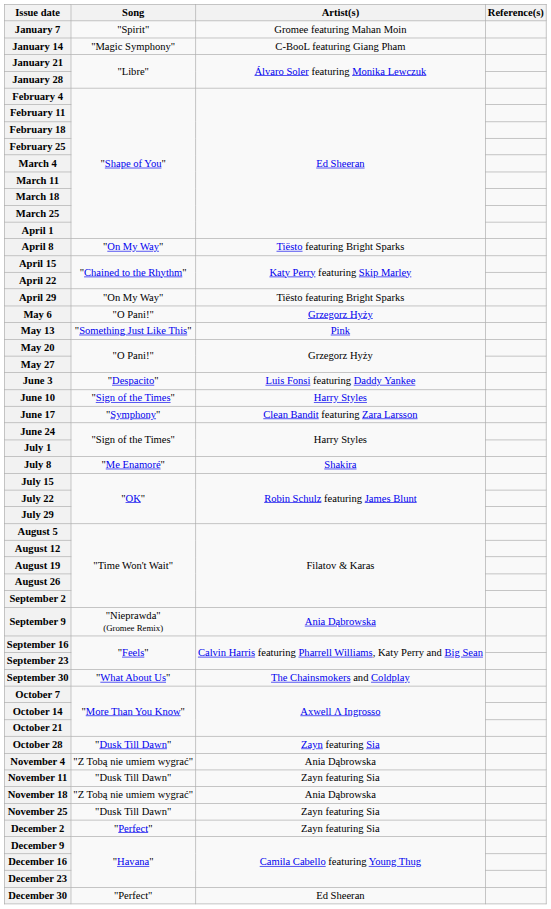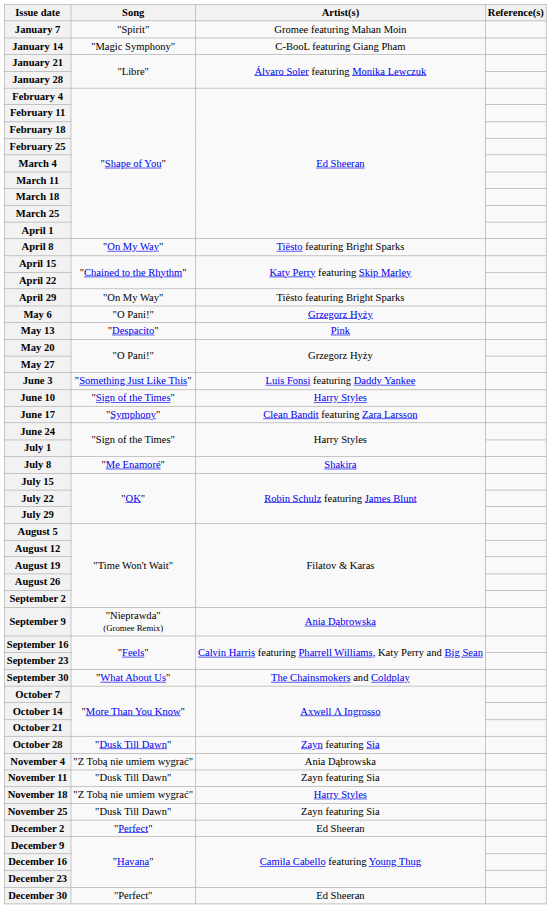May 13 | Song: "Something Just Like This" -> "Despacito"
June 3 | Song: "Despacito" -> "Something Just Like This"
November 18 | Artist(s): Ania Dąbrowska -> Harry Styles
December 2 | Artist(s): Zayn featuring Sia -> Ed Sheeran
